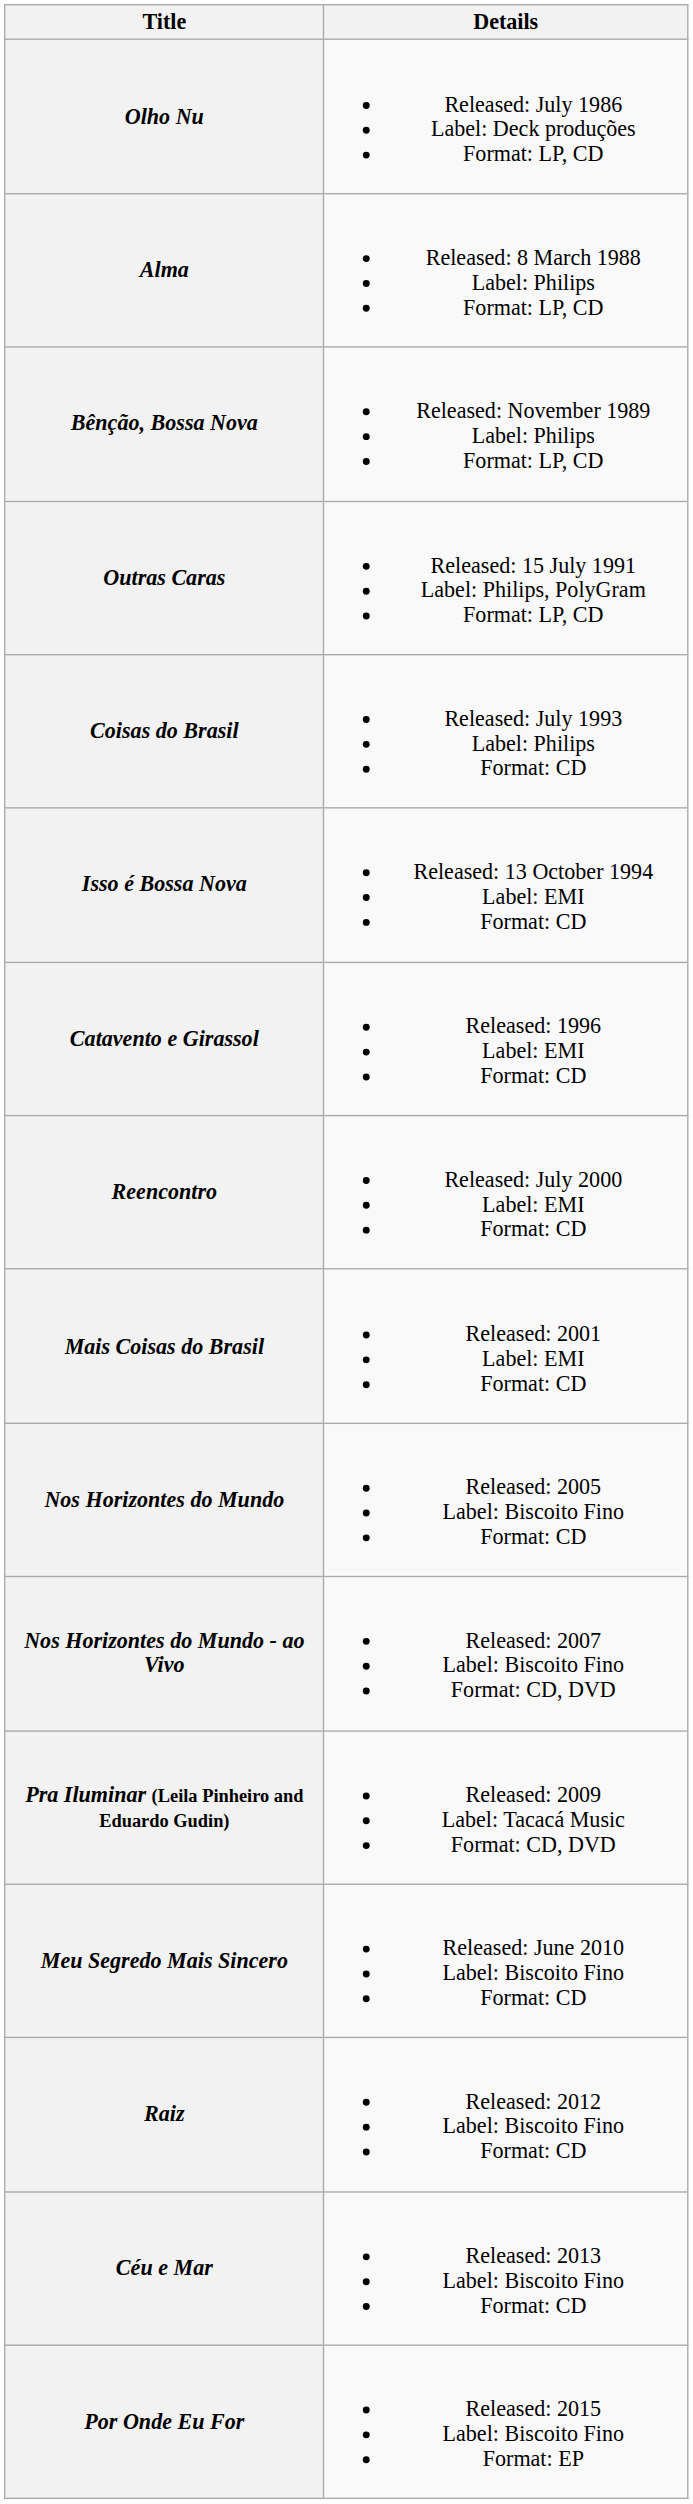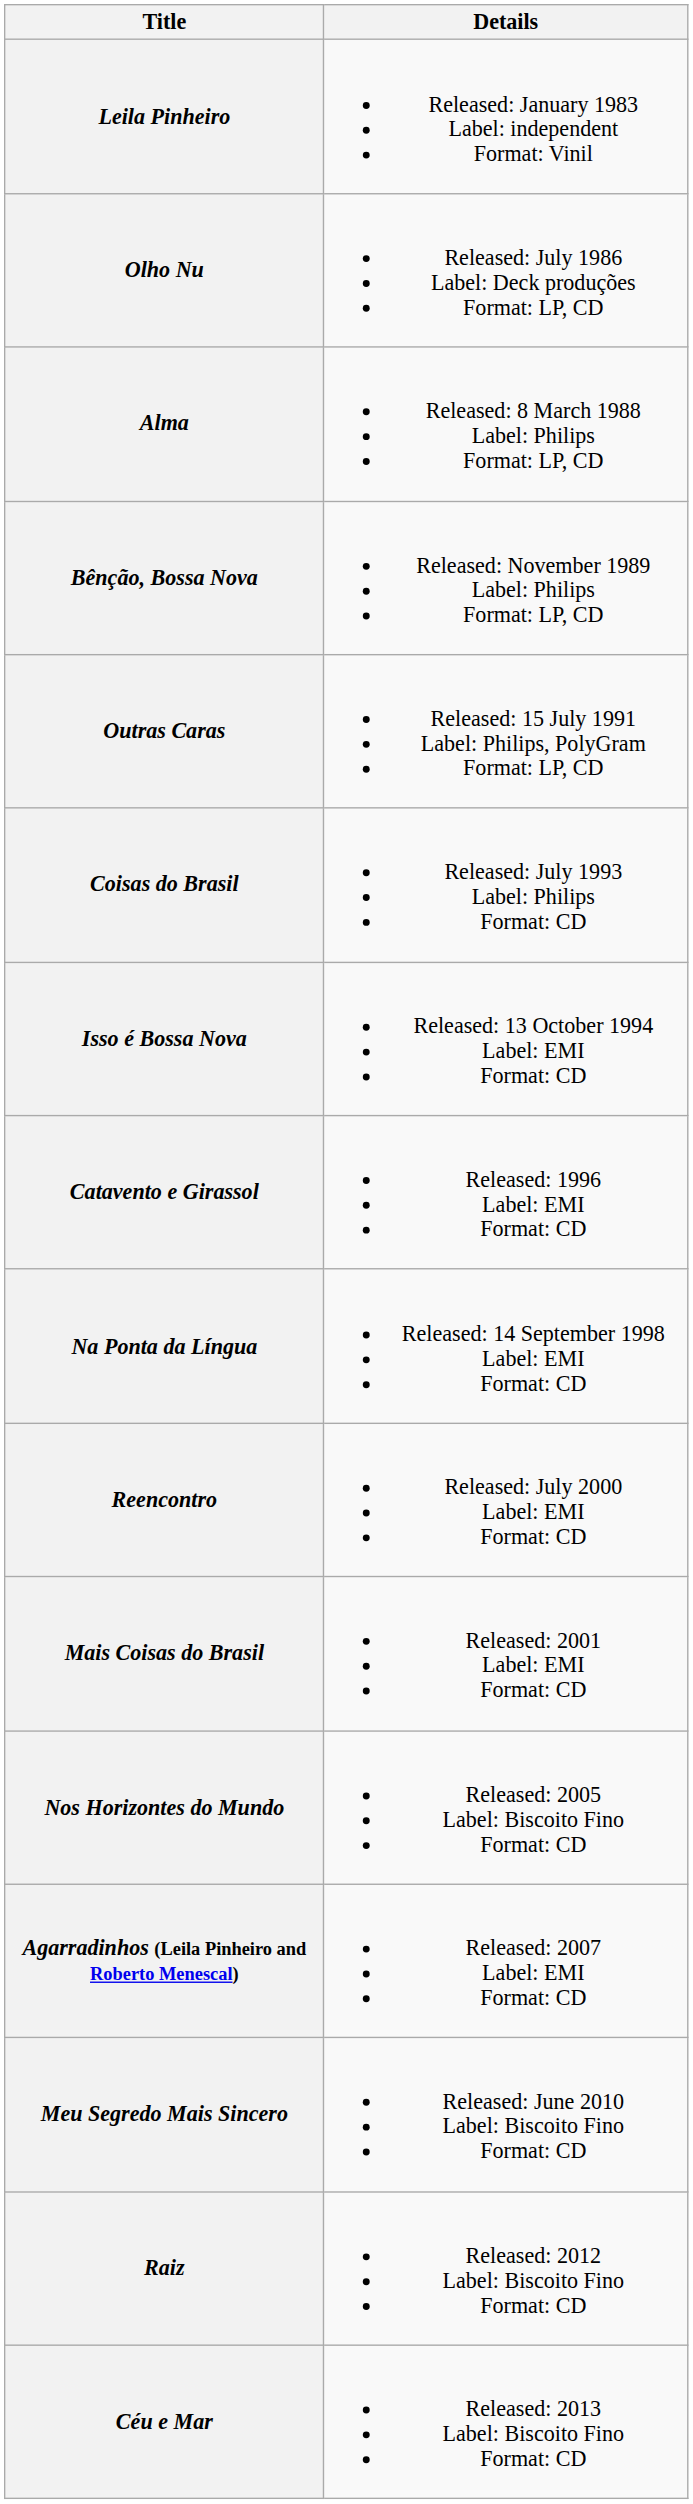+ row: Leila Pinheiro | Released: January 1983 Label: independent Format: Vinil
+ row: Na Ponta da Língua | Released: 14 September 1998 Label: EMI Format: CD
- row: Nos Horizontes do Mundo - ao Vivo | Released: 2007 Label: Biscoito Fino Format: CD, DVD
+ row: Agarradinhos (Leila Pinheiro and Roberto Menescal) | Released: 2007 Label: EMI Format: CD
- row: Pra Iluminar (Leila Pinheiro and Eduardo Gudin) | Released: 2009 Label: Tacacá Music Format: CD, DVD
- row: Por Onde Eu For | Released: 2015 Label: Biscoito Fino Format: EP
